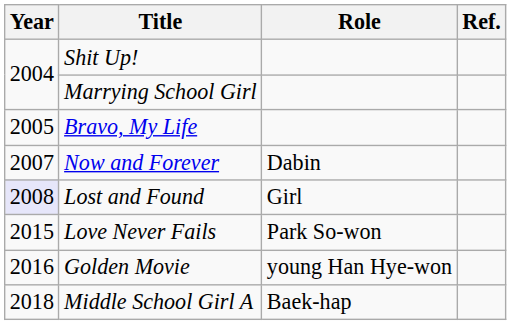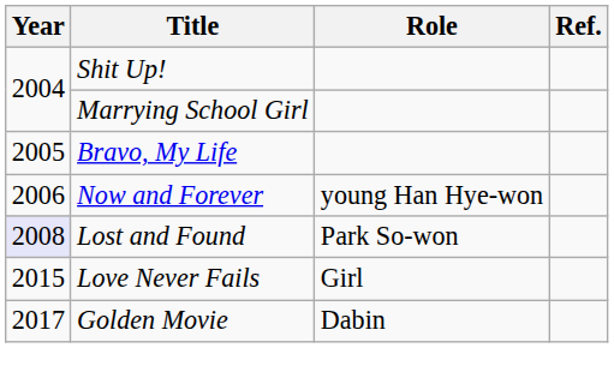Now and Forever | Year: 2007 -> 2006
Now and Forever | Role: Dabin -> young Han Hye-won
Lost and Found | Role: Girl -> Park So-won
Love Never Fails | Role: Park So-won -> Girl
Golden Movie | Year: 2016 -> 2017
Golden Movie | Role: young Han Hye-won -> Dabin
- row: 2018 | Middle School Girl A | Baek-hap
